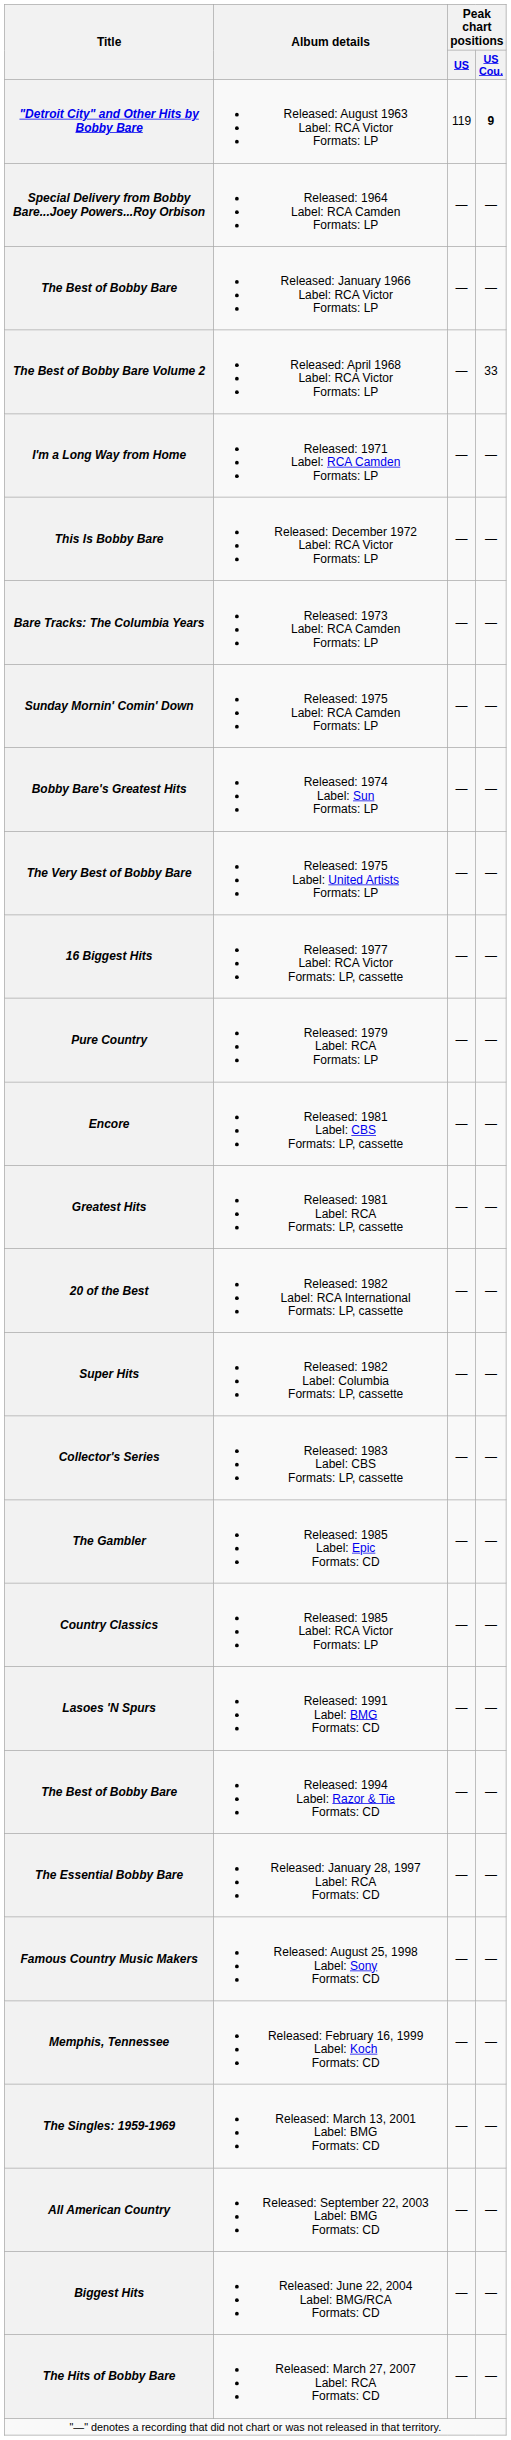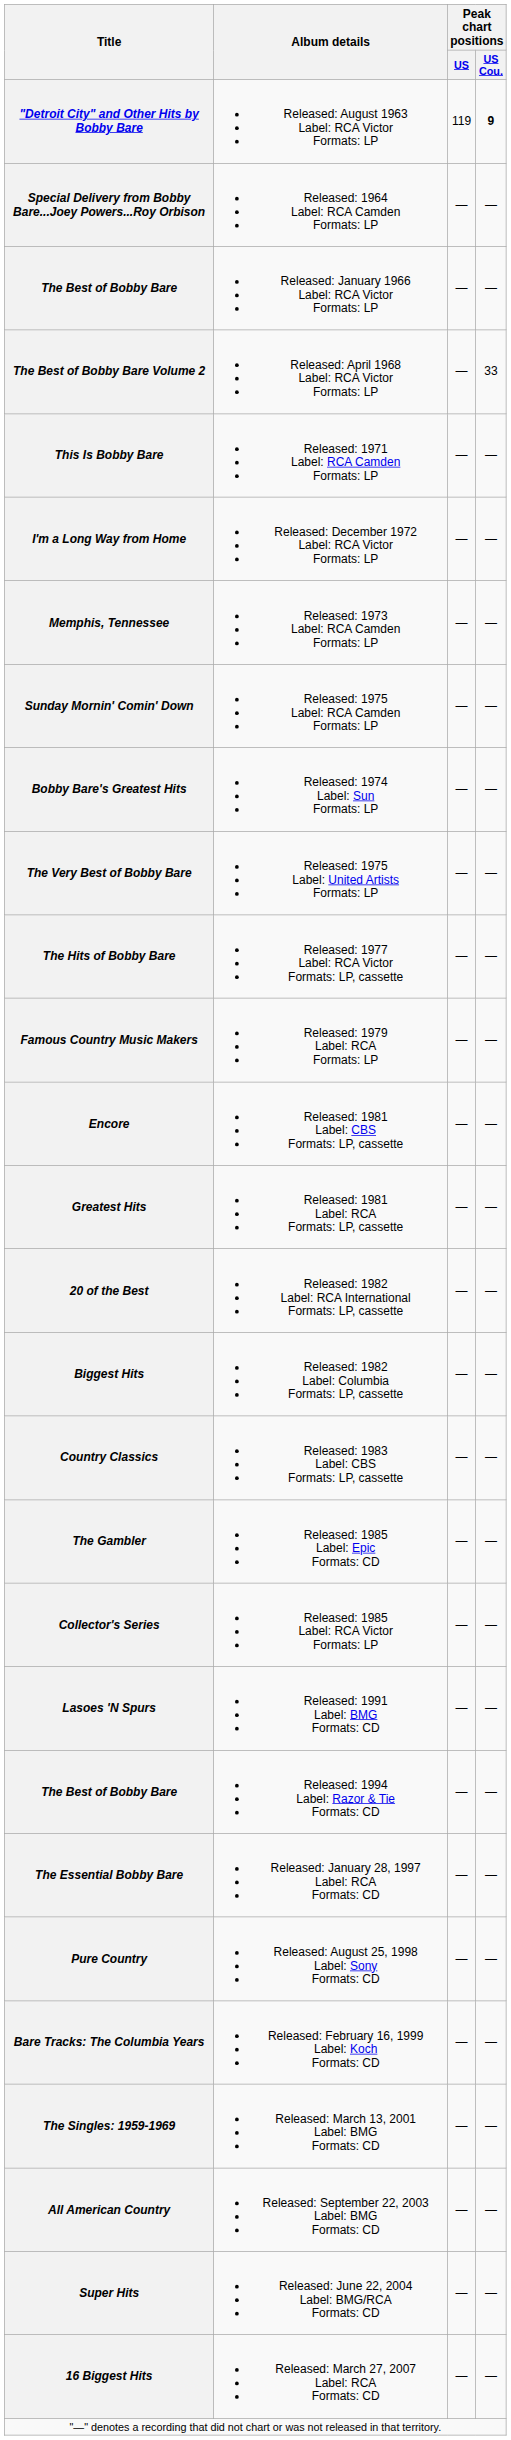Released: 1971 Label: RCA Camden Formats: LP | Title: I'm a Long Way from Home -> This Is Bobby Bare
Released: December 1972 Label: RCA Victor Formats: LP | Title: This Is Bobby Bare -> I'm a Long Way from Home
Released: 1973 Label: RCA Camden Formats: LP | Title: Bare Tracks: The Columbia Years -> Memphis, Tennessee
Released: 1977 Label: RCA Victor Formats: LP, cassette | Title: 16 Biggest Hits -> The Hits of Bobby Bare
Released: 1979 Label: RCA Formats: LP | Title: Pure Country -> Famous Country Music Makers
Released: 1982 Label: Columbia Formats: LP, cassette | Title: Super Hits -> Biggest Hits
Released: 1983 Label: CBS Formats: LP, cassette | Title: Collector's Series -> Country Classics
Released: 1985 Label: RCA Victor Formats: LP | Title: Country Classics -> Collector's Series
Released: August 25, 1998 Label: Sony Formats: CD | Title: Famous Country Music Makers -> Pure Country
Released: February 16, 1999 Label: Koch Formats: CD | Title: Memphis, Tennessee -> Bare Tracks: The Columbia Years
Released: June 22, 2004 Label: BMG/RCA Formats: CD | Title: Biggest Hits -> Super Hits
Released: March 27, 2007 Label: RCA Formats: CD | Title: The Hits of Bobby Bare -> 16 Biggest Hits
